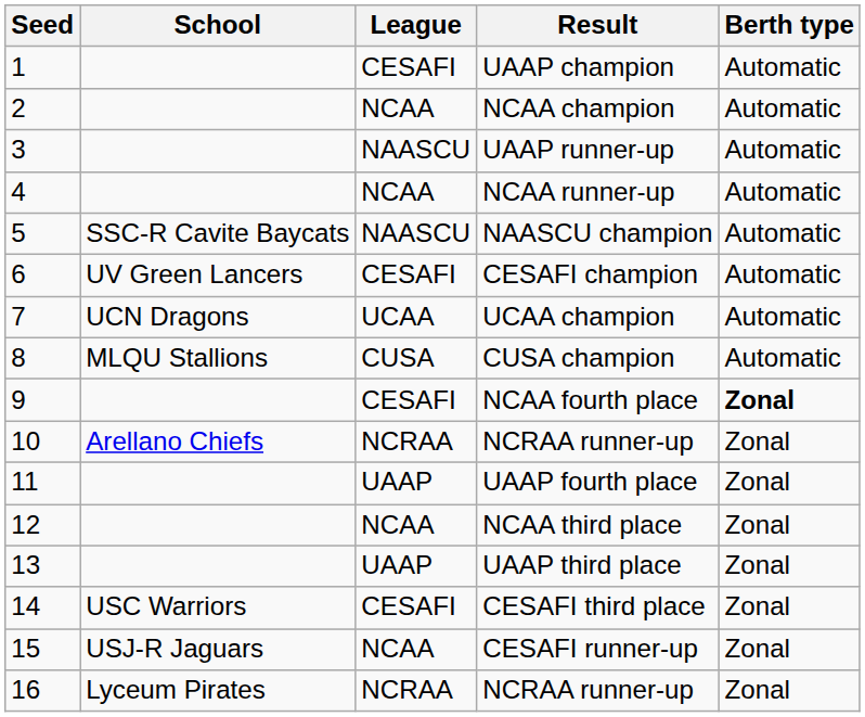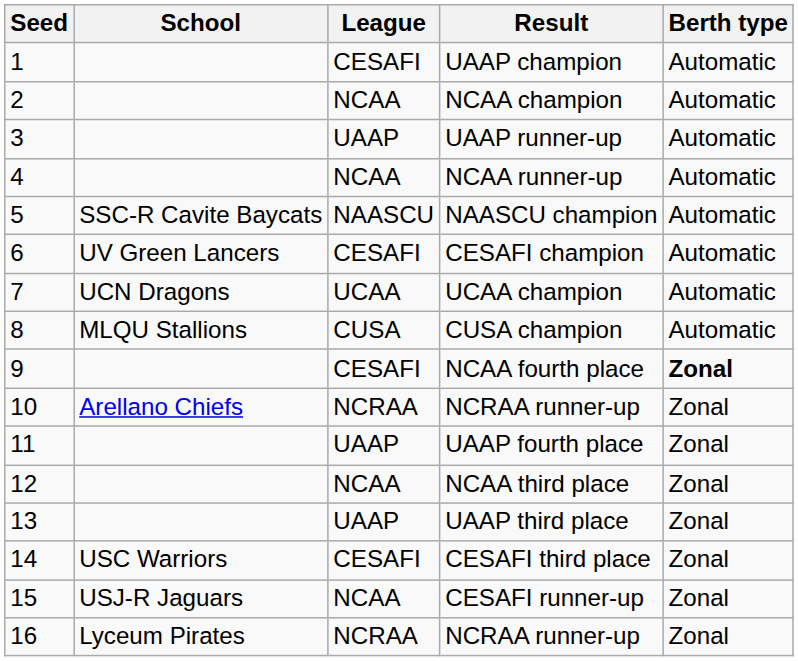UAAP runner-up | League: NAASCU -> UAAP
